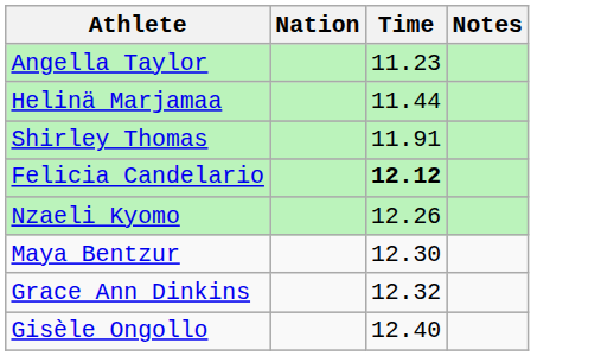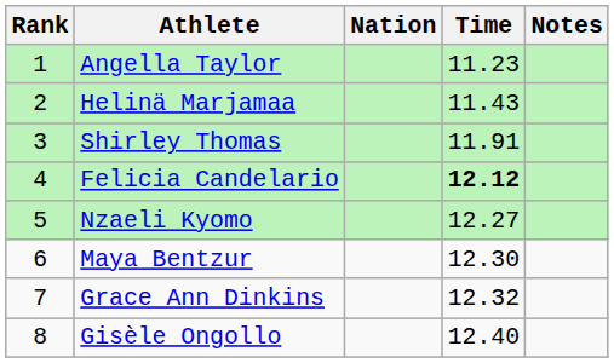+ column: Rank | 1 | 2 | 3 | 4 | 5 | 6 | 7 | 8
Helinä Marjamaa | Time: 11.44 -> 11.43
Nzaeli Kyomo | Time: 12.26 -> 12.27
